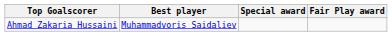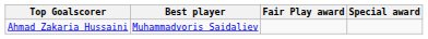columns swapped: Fair Play award <-> Special award
